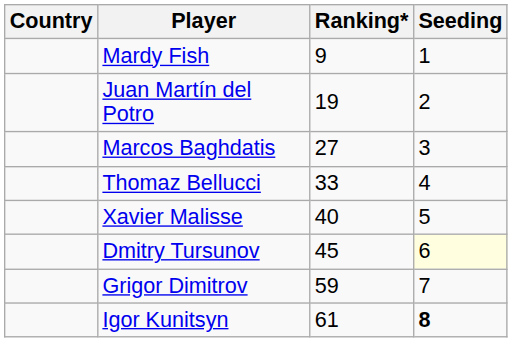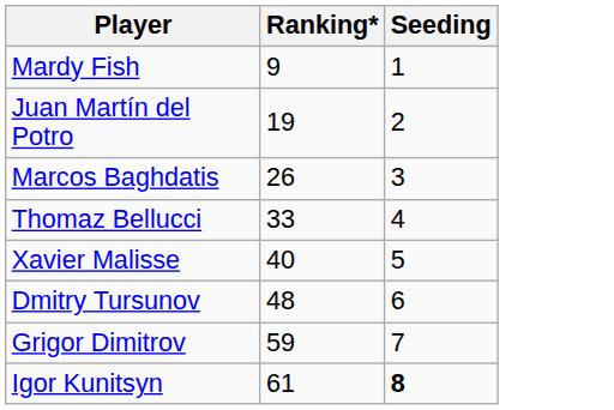- column: Country
Marcos Baghdatis | Ranking*: 27 -> 26
Dmitry Tursunov | Ranking*: 45 -> 48
Dmitry Tursunov | Seeding: lightyellow background -> no background
